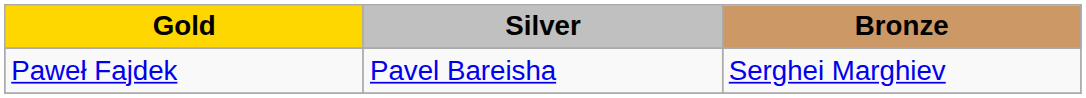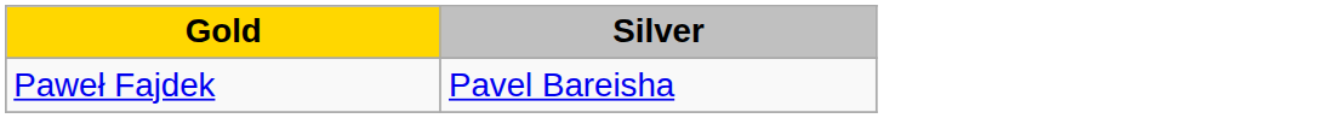- column: Bronze | Serghei Marghiev
